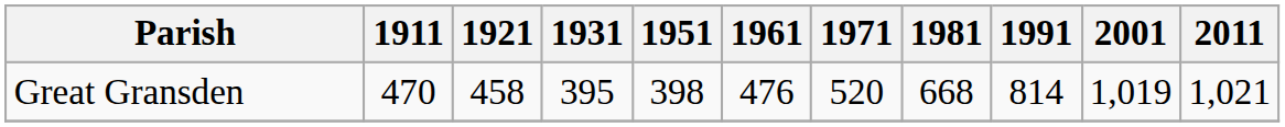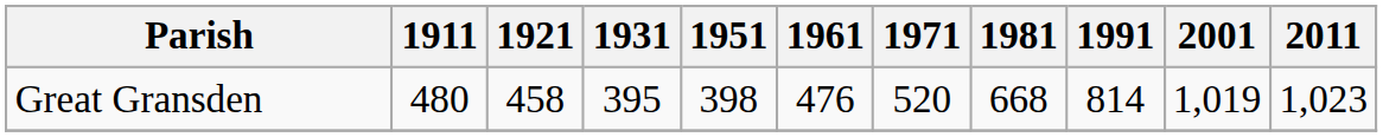Great Gransden | 1911: 470 -> 480
Great Gransden | 2011: 1,021 -> 1,023
